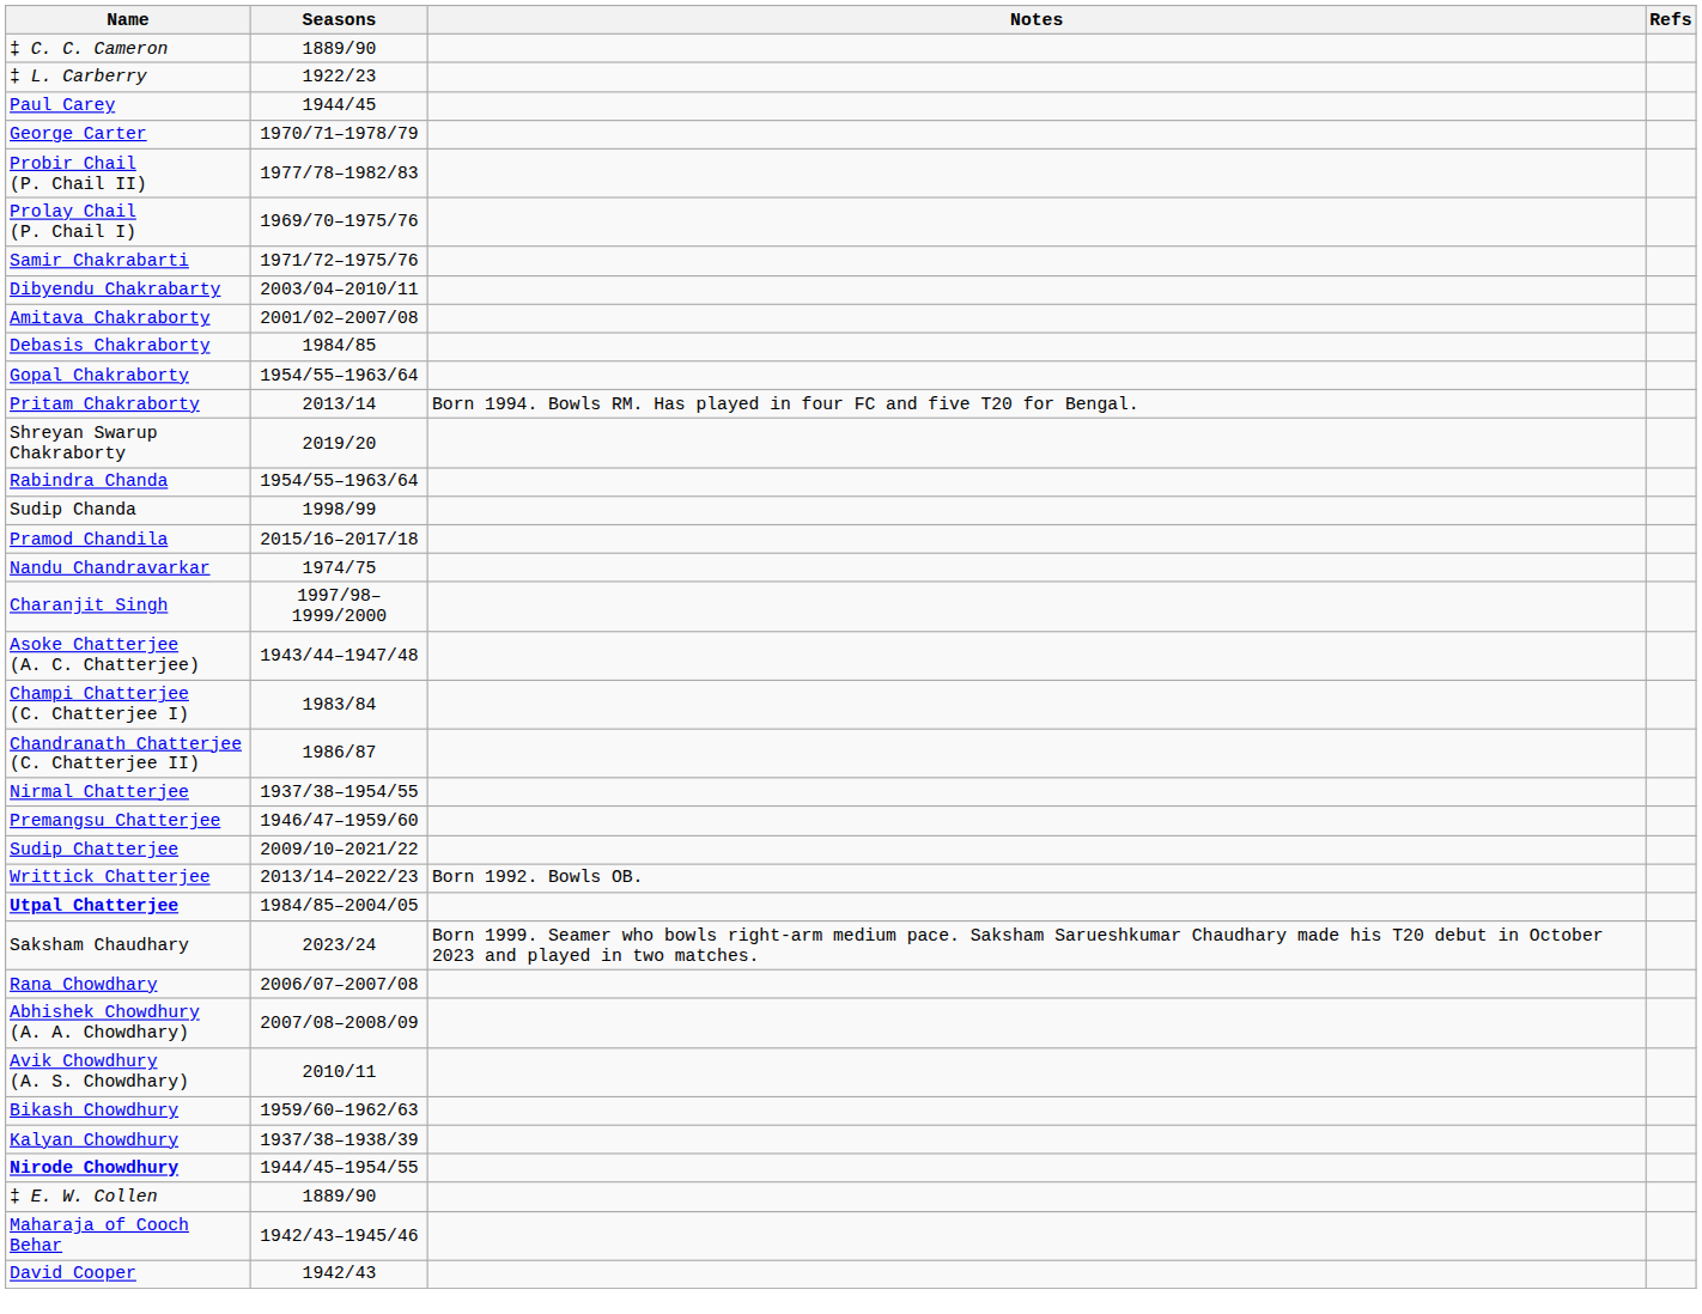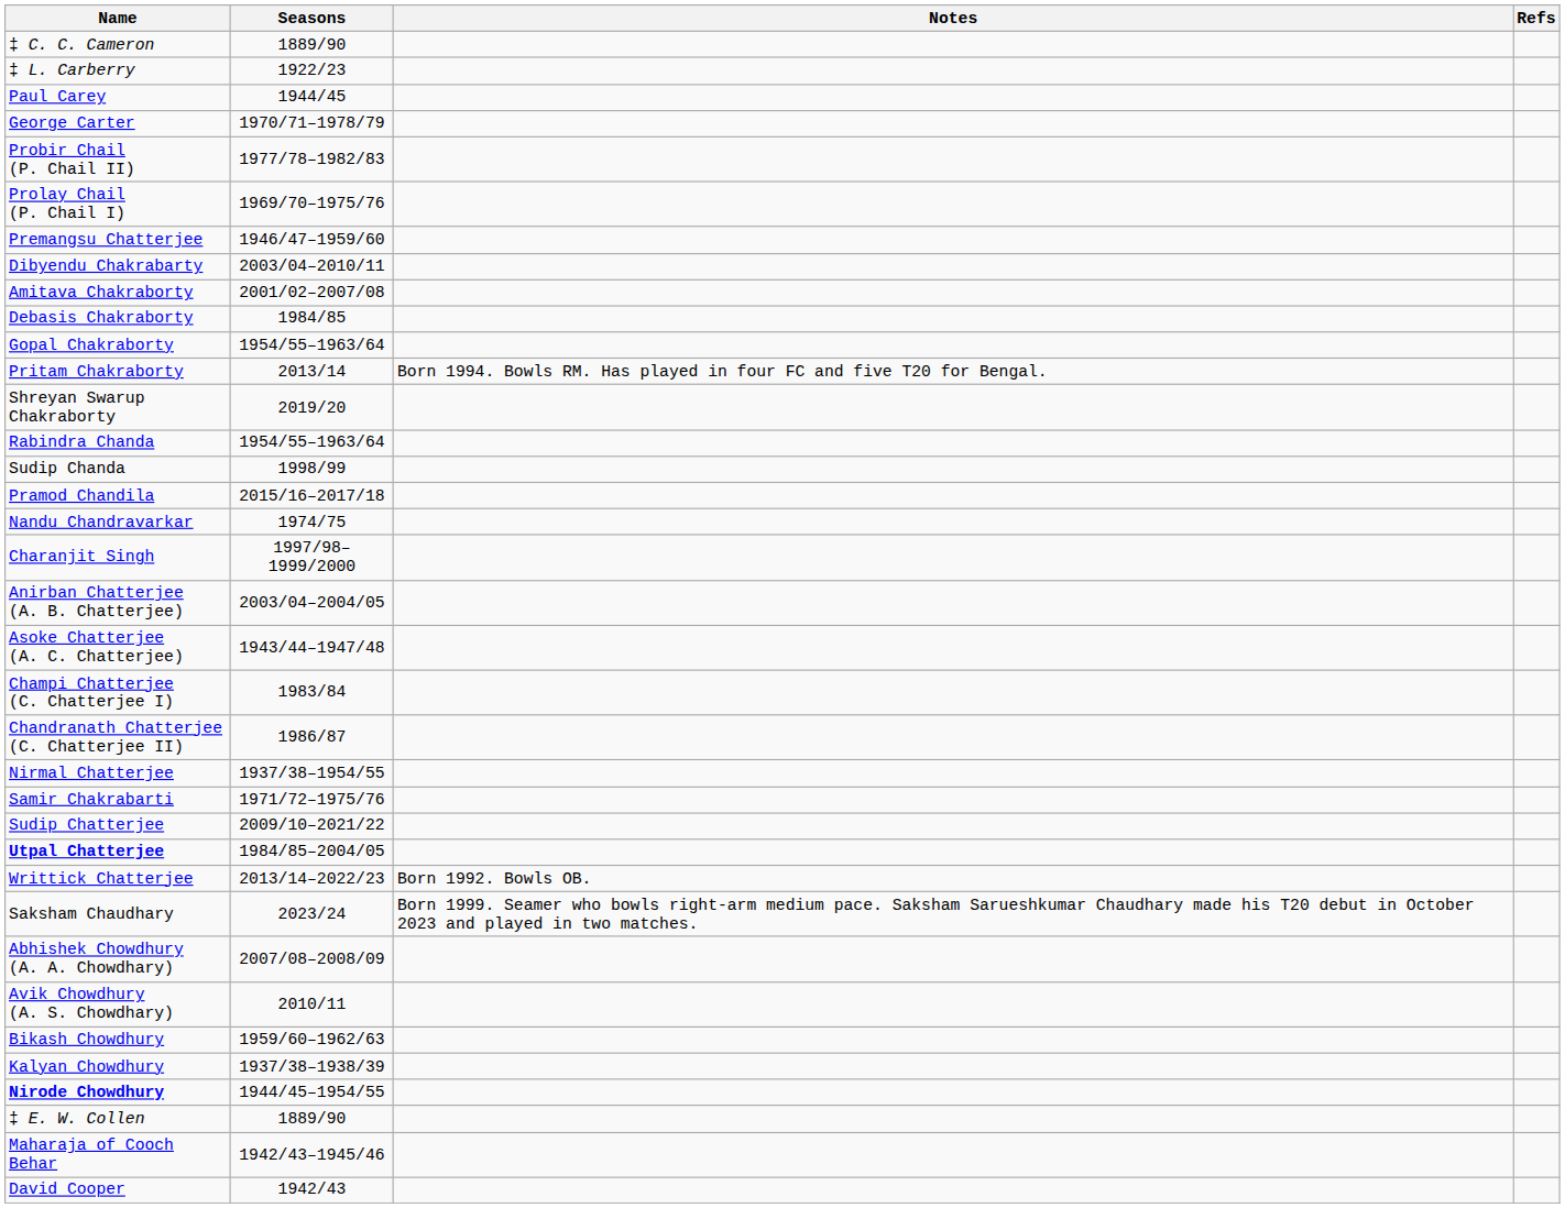rows swapped: Samir Chakrabarti <-> Premangsu Chatterjee
+ row: Anirban Chatterjee (A. B. Chatterjee) | 2003/04–2004/05
rows swapped: Utpal Chatterjee <-> Writtick Chatterjee
- row: Rana Chowdhary | 2006/07–2007/08
